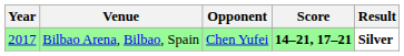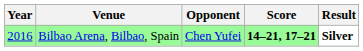Bilbao Arena, Bilbao, Spain | Year: 2017 -> 2016
